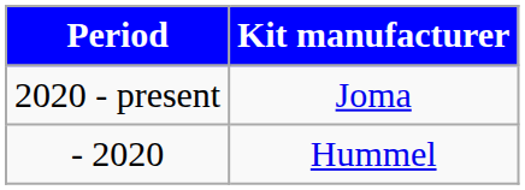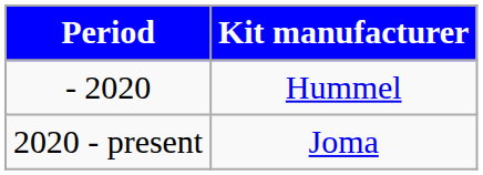rows swapped: - 2020 <-> 2020 - present
